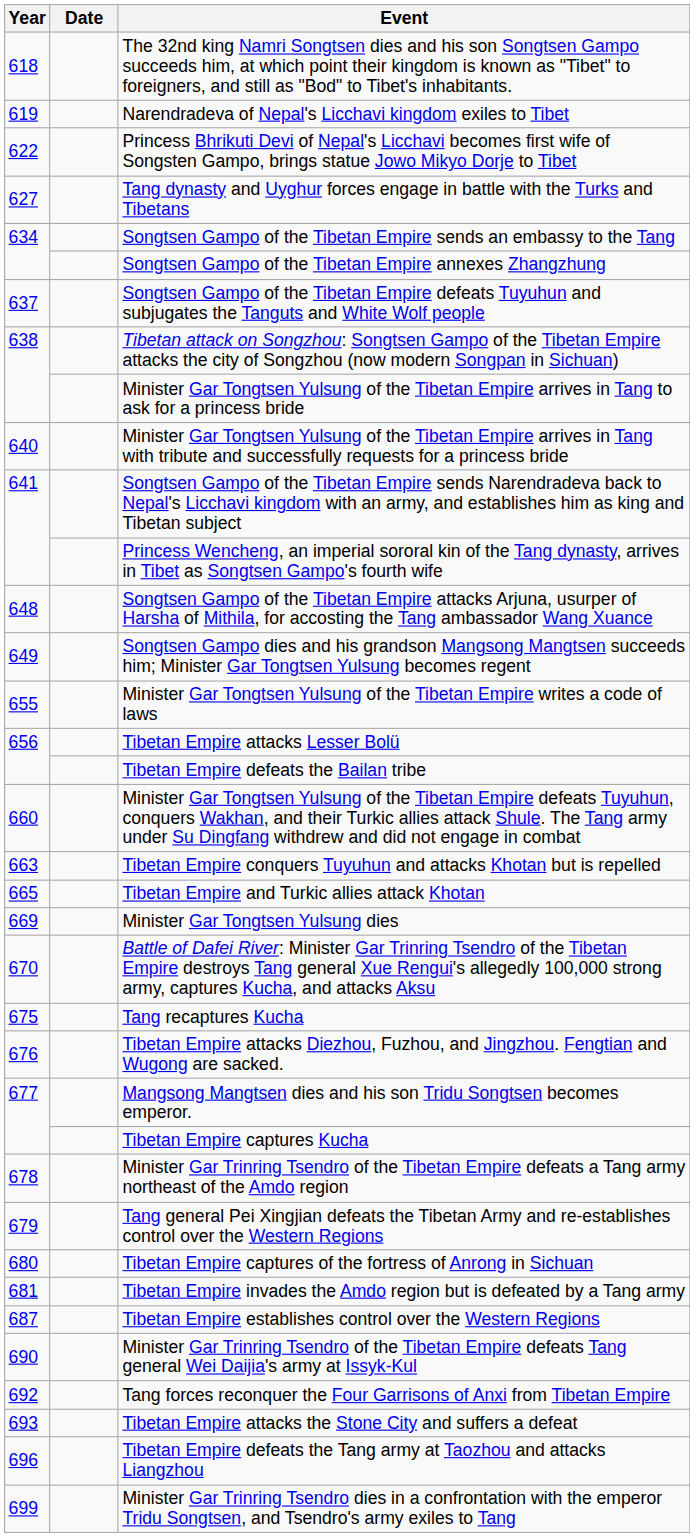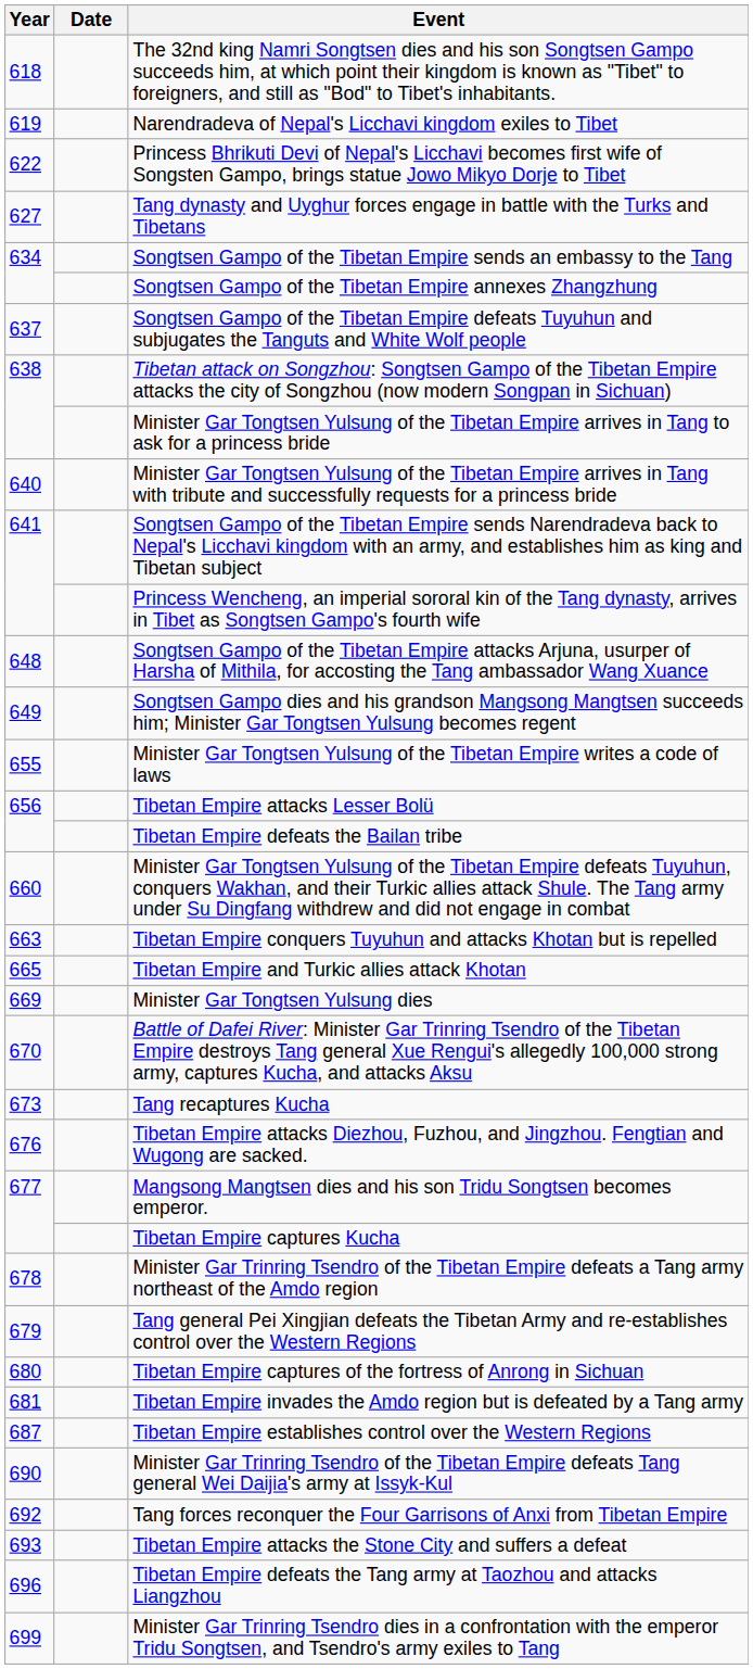Tang recaptures Kucha | Year: 675 -> 673
